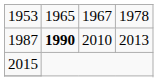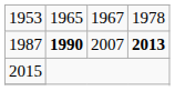1987 | column 3: 2010 -> 2007
1987 | column 4: normal -> bold
